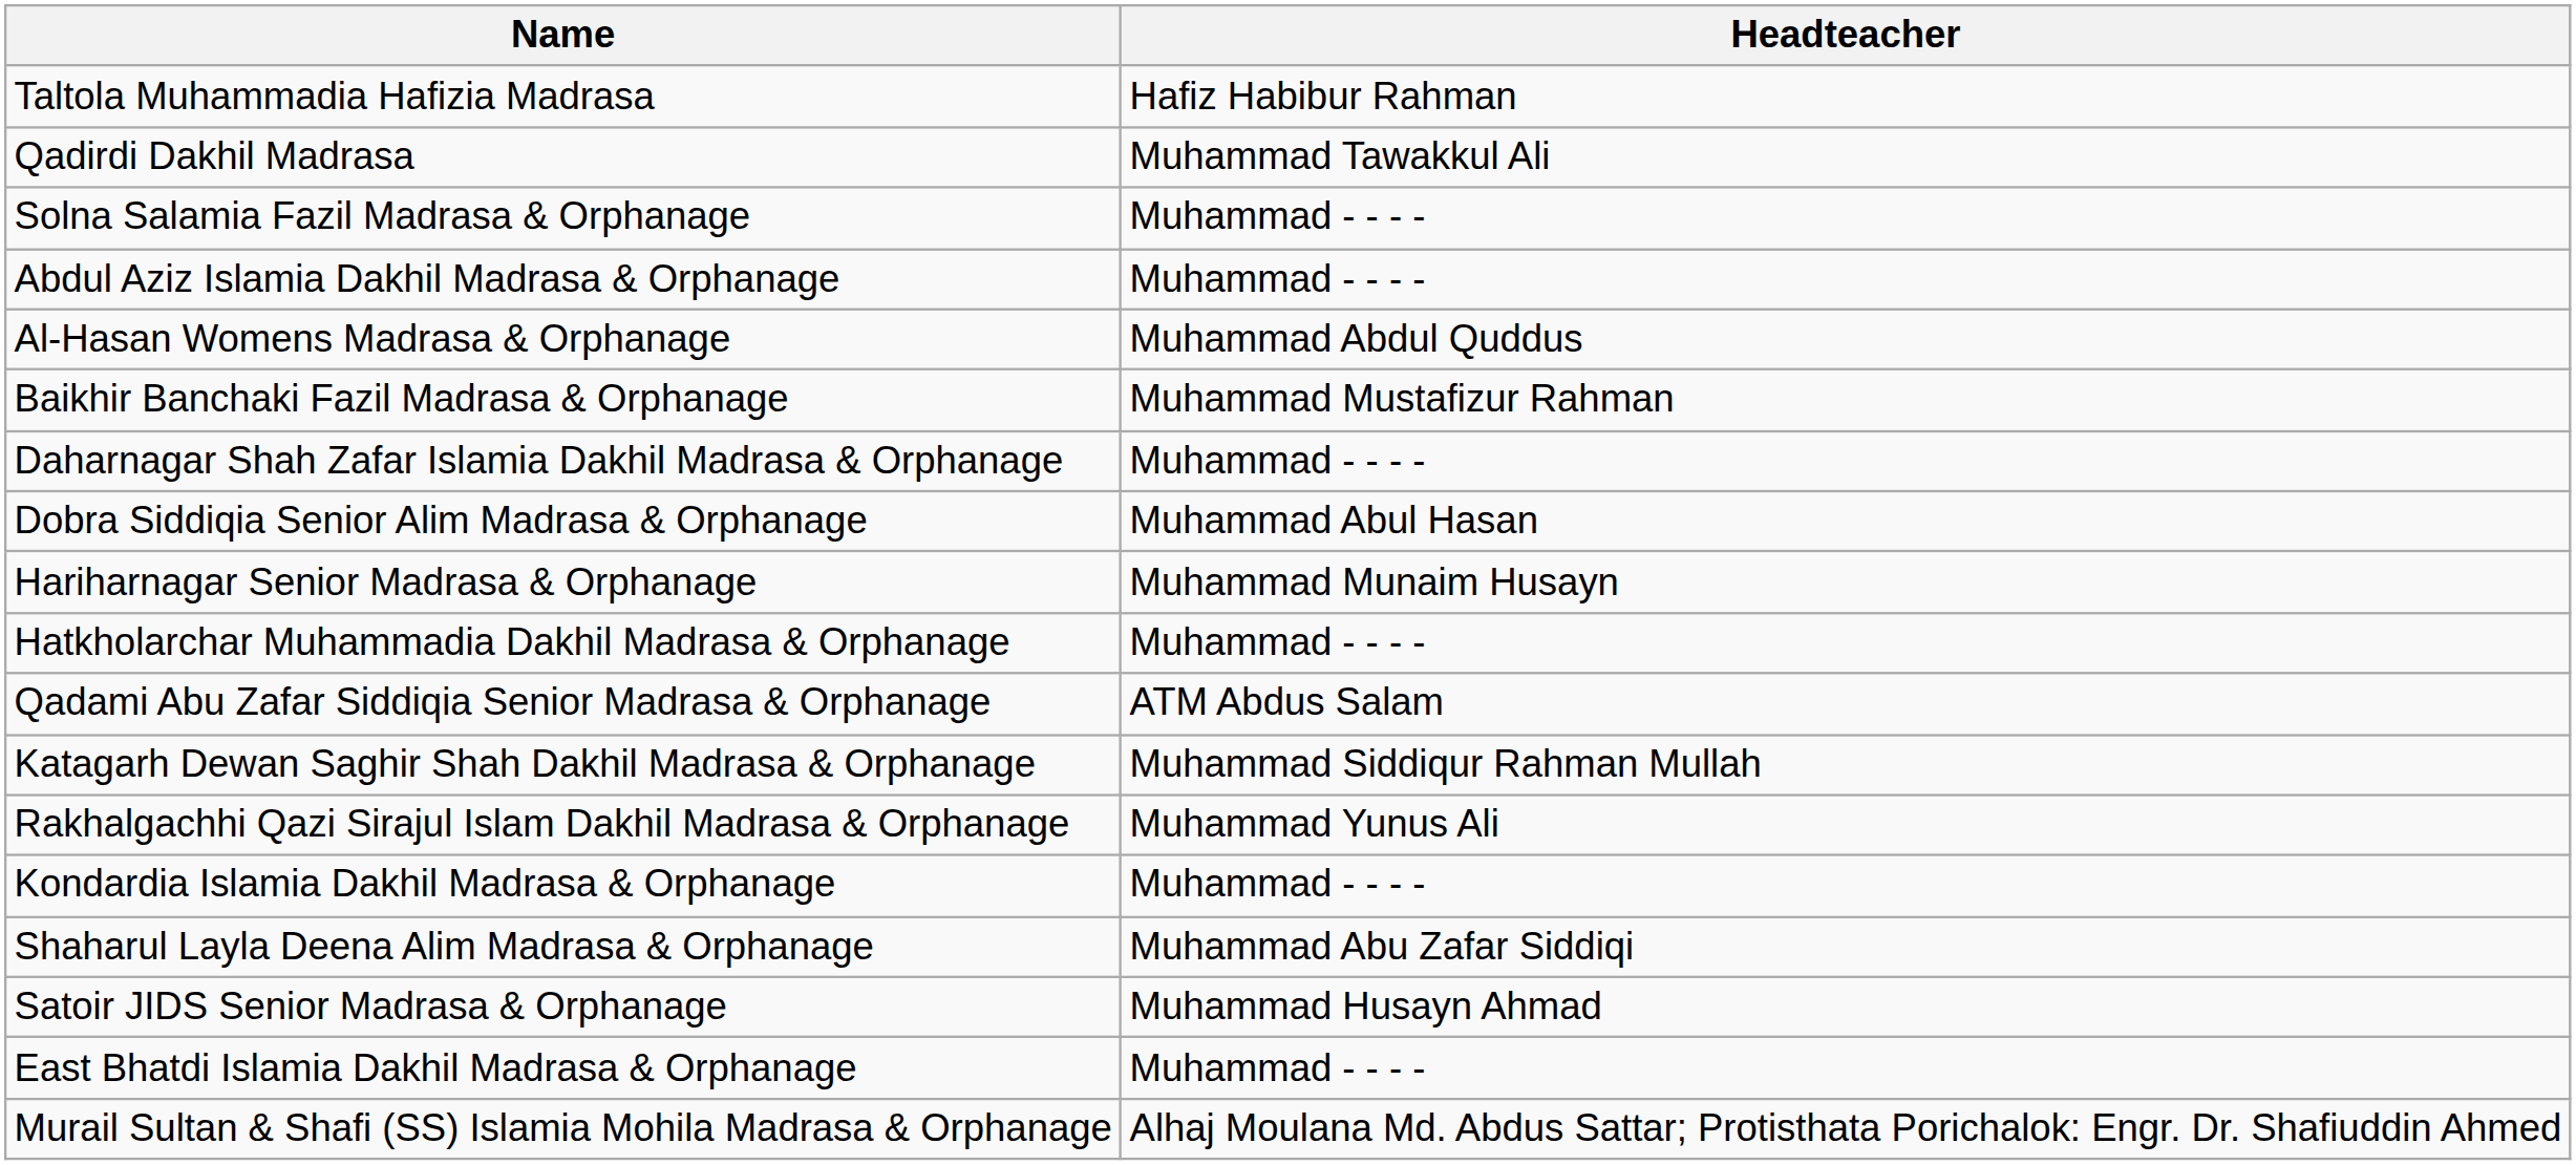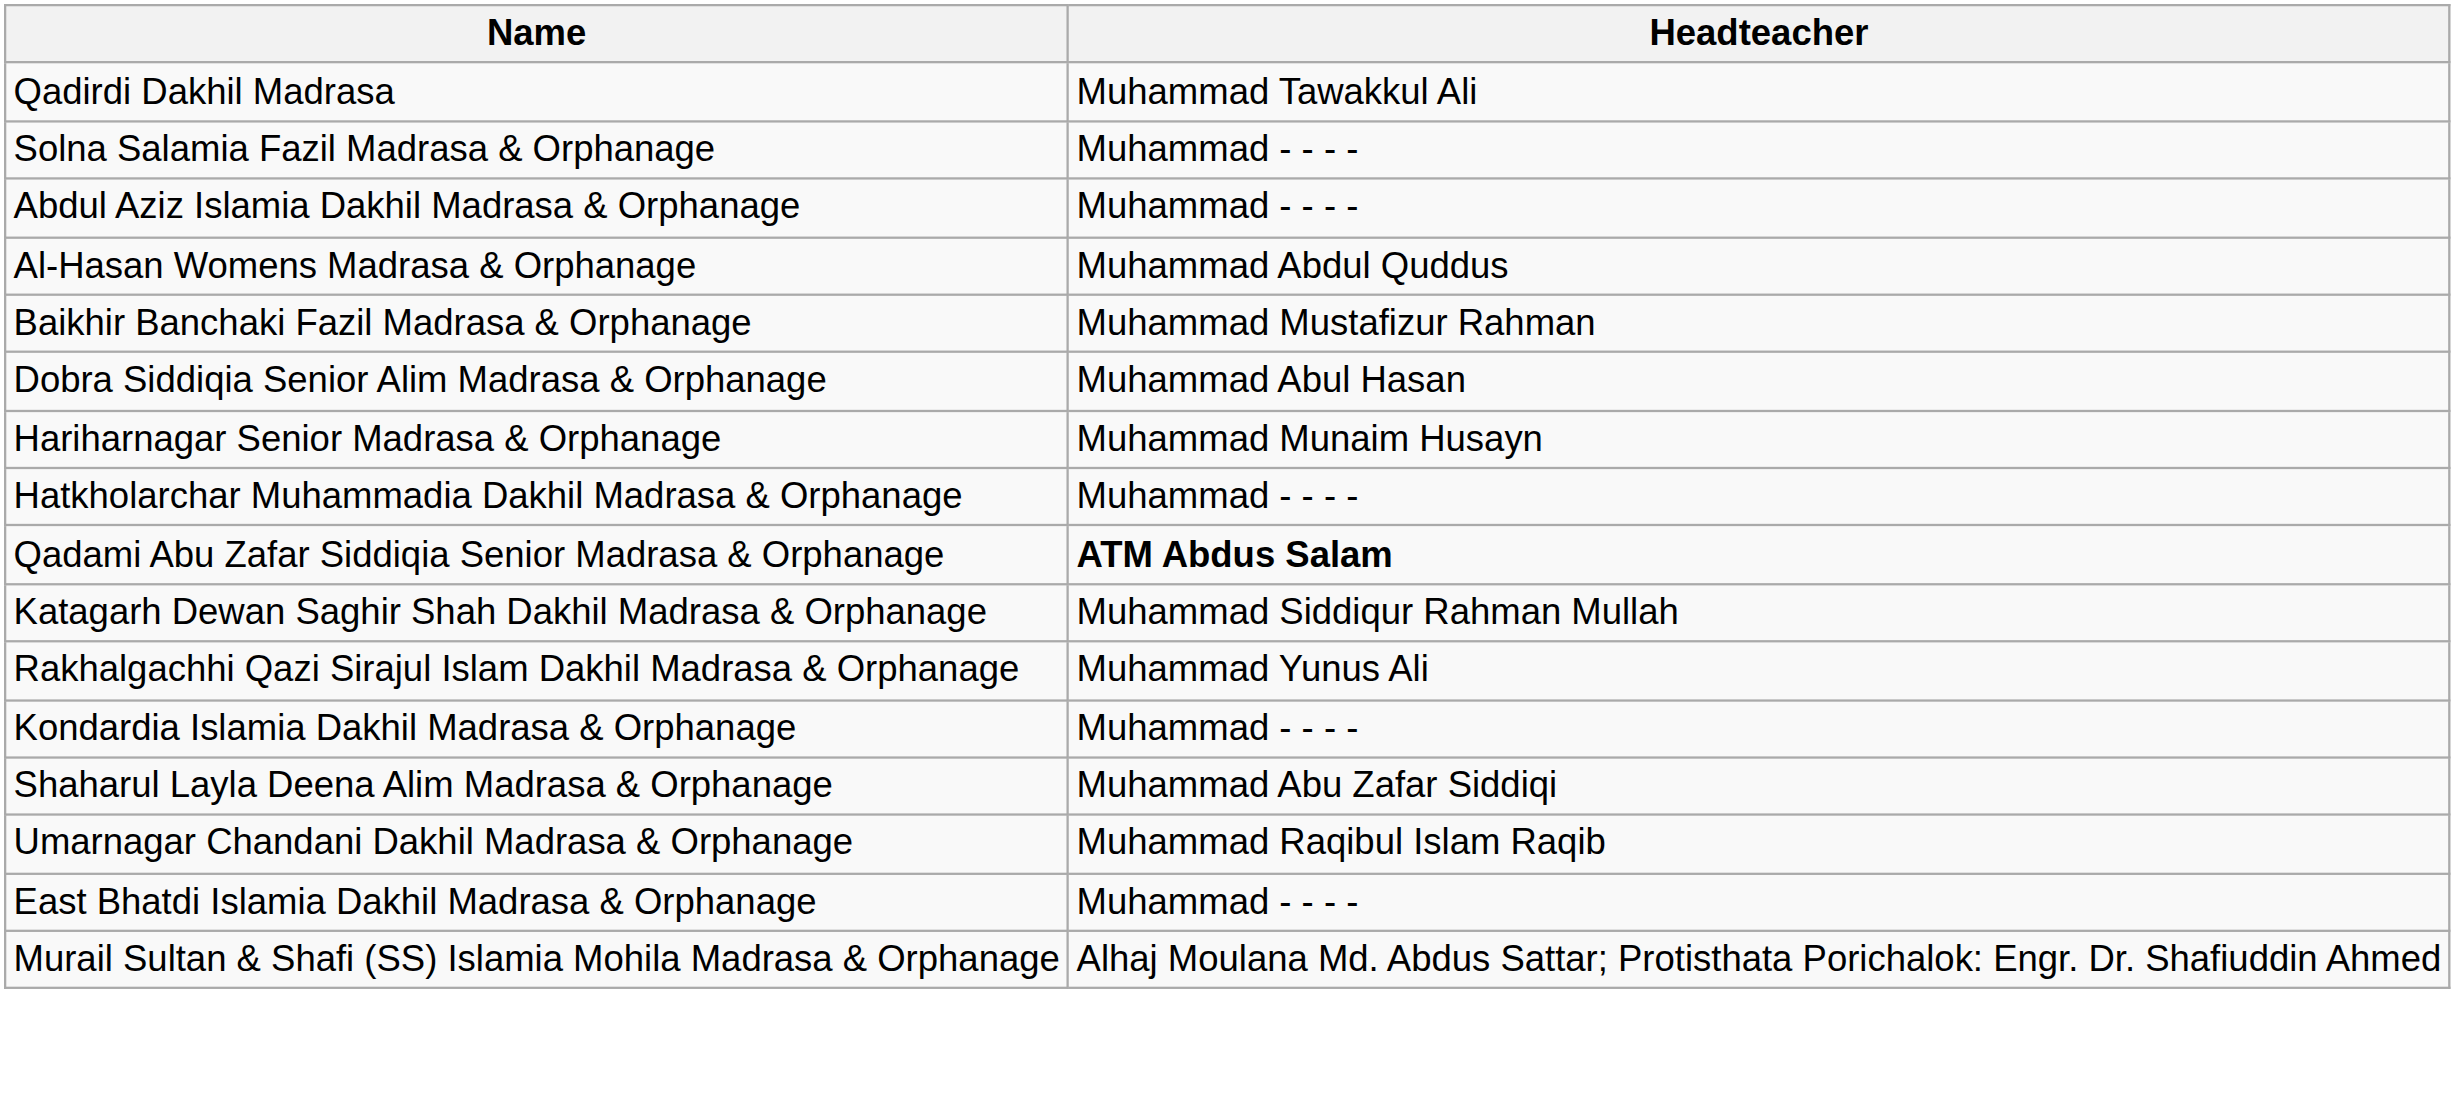- row: Taltola Muhammadia Hafizia Madrasa | Hafiz Habibur Rahman
- row: Daharnagar Shah Zafar Islamia Dakhil Madrasa & Orphanage | Muhammad - - - -
Qadami Abu Zafar Siddiqia Senior Madrasa & Orphanage | Headteacher: normal -> bold
- row: Satoir JIDS Senior Madrasa & Orphanage | Muhammad Husayn Ahmad
+ row: Umarnagar Chandani Dakhil Madrasa & Orphanage | Muhammad Raqibul Islam Raqib
